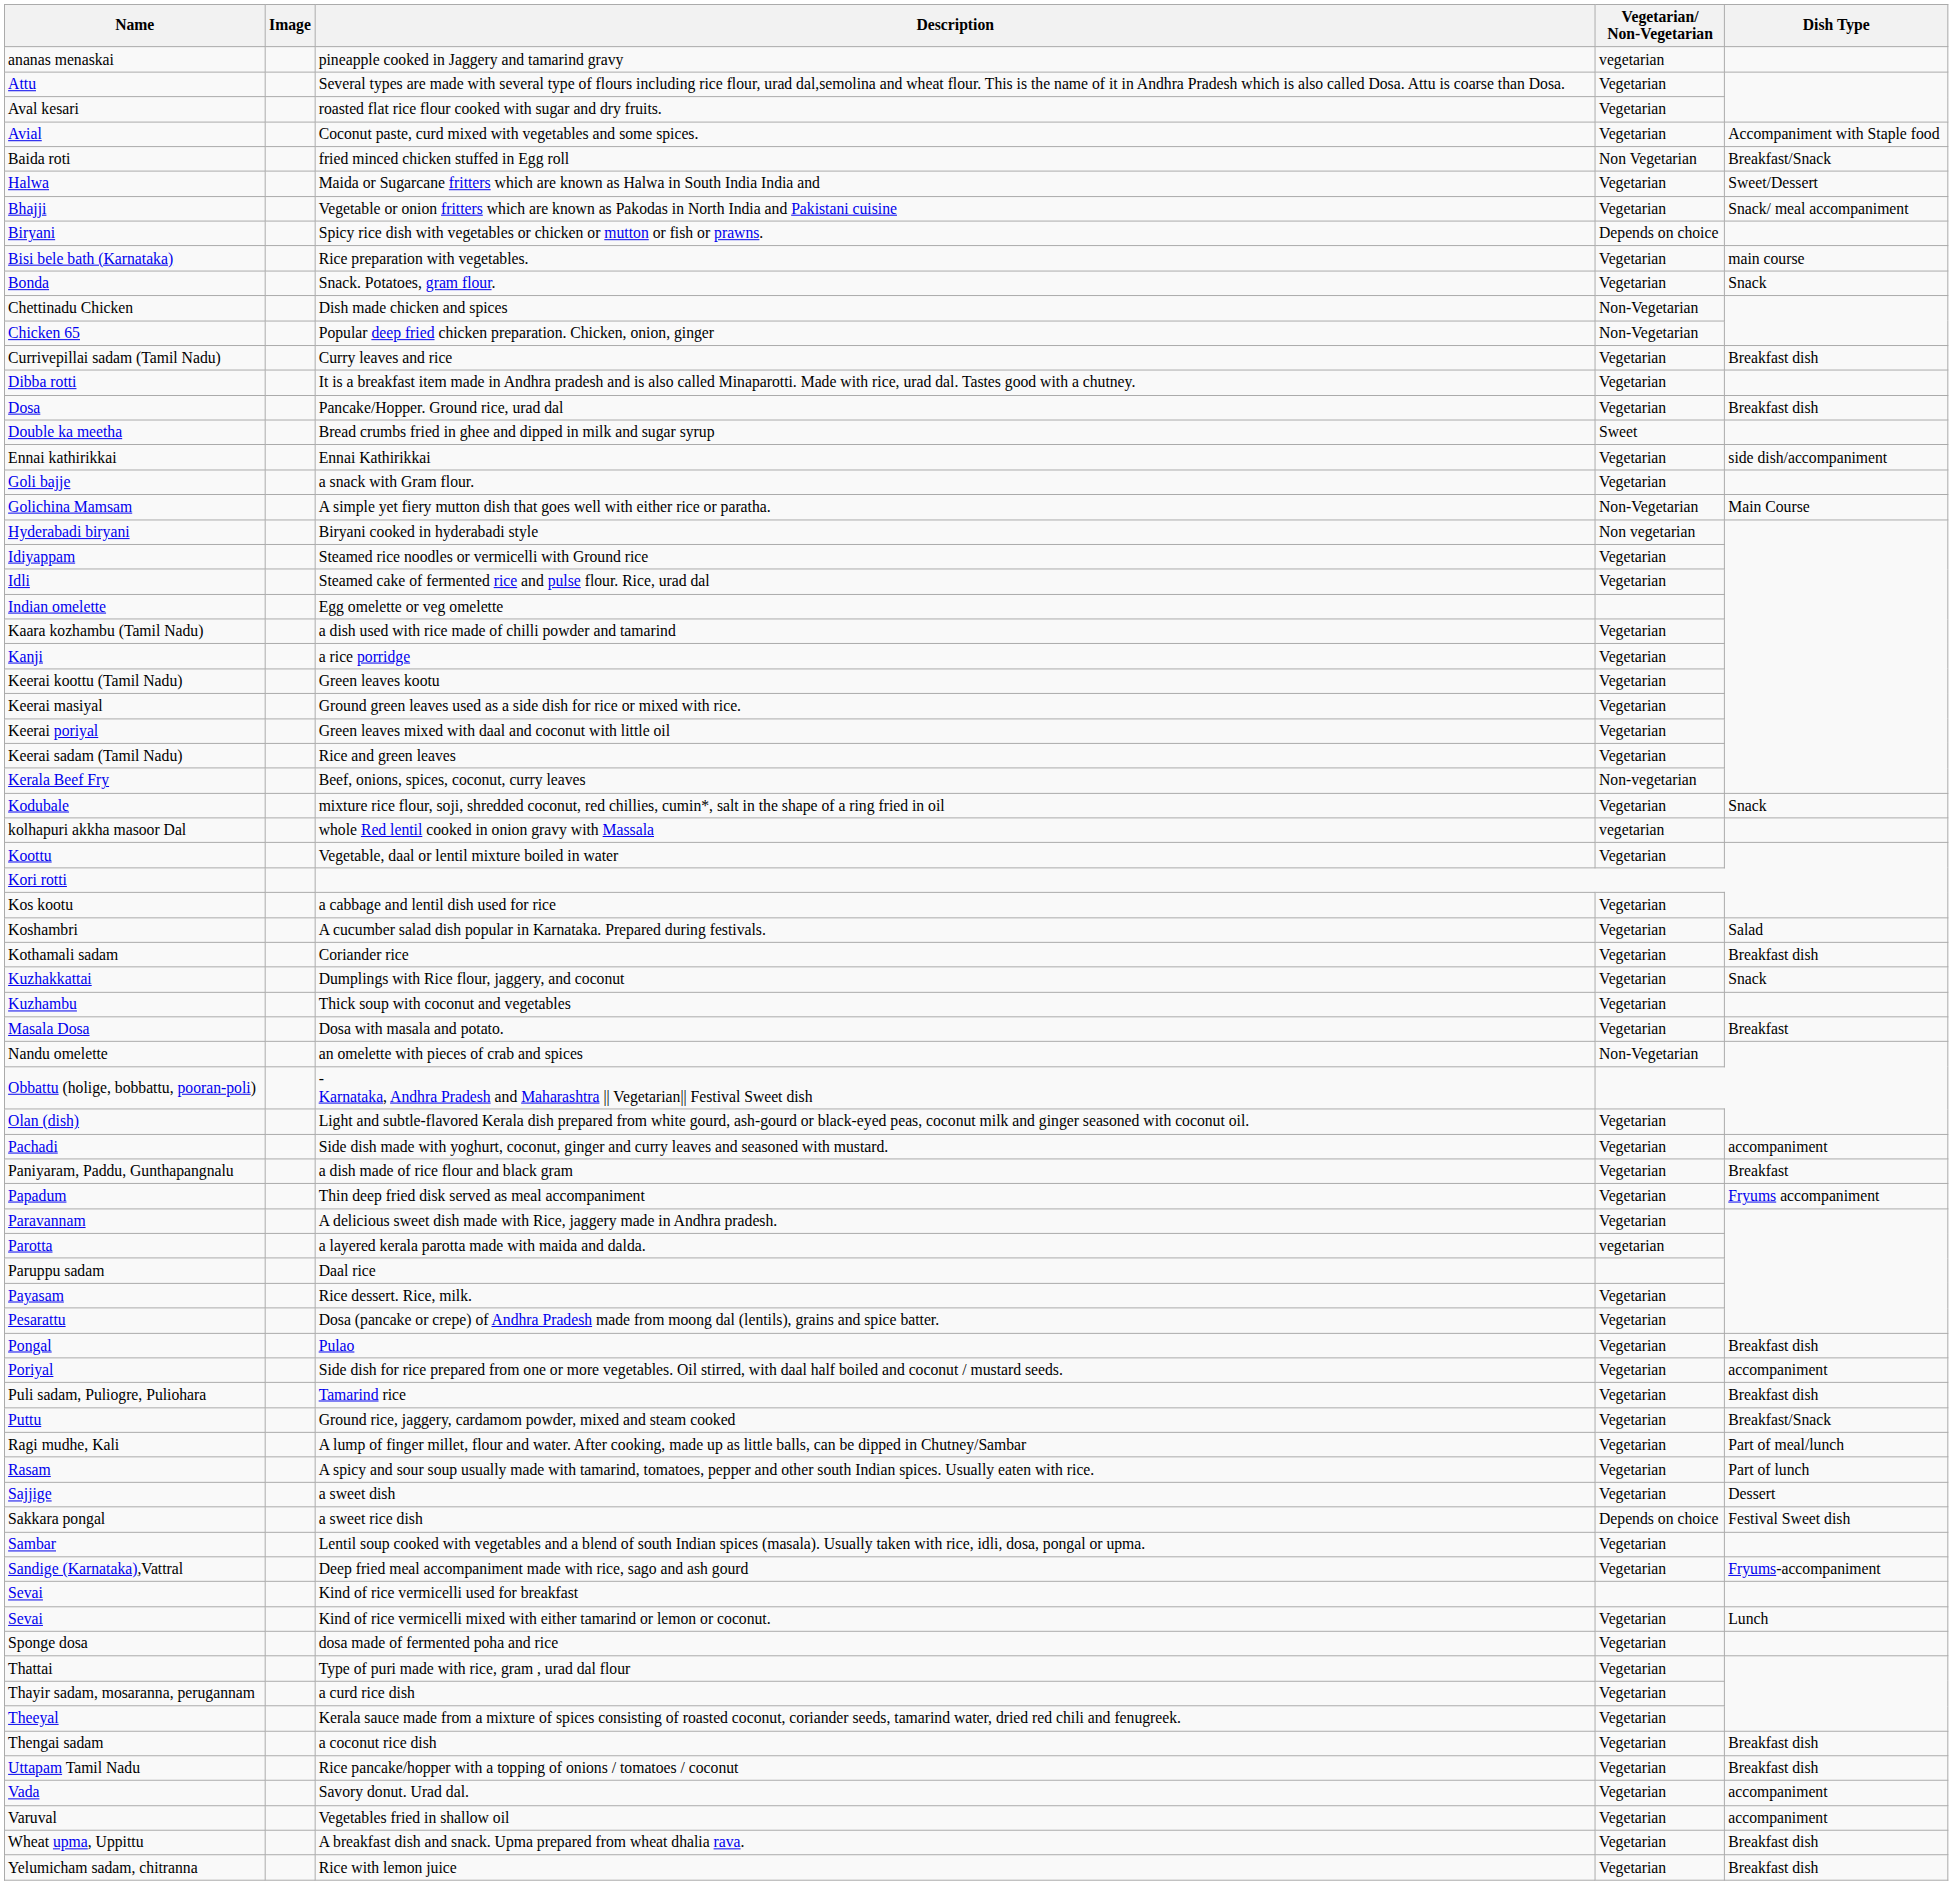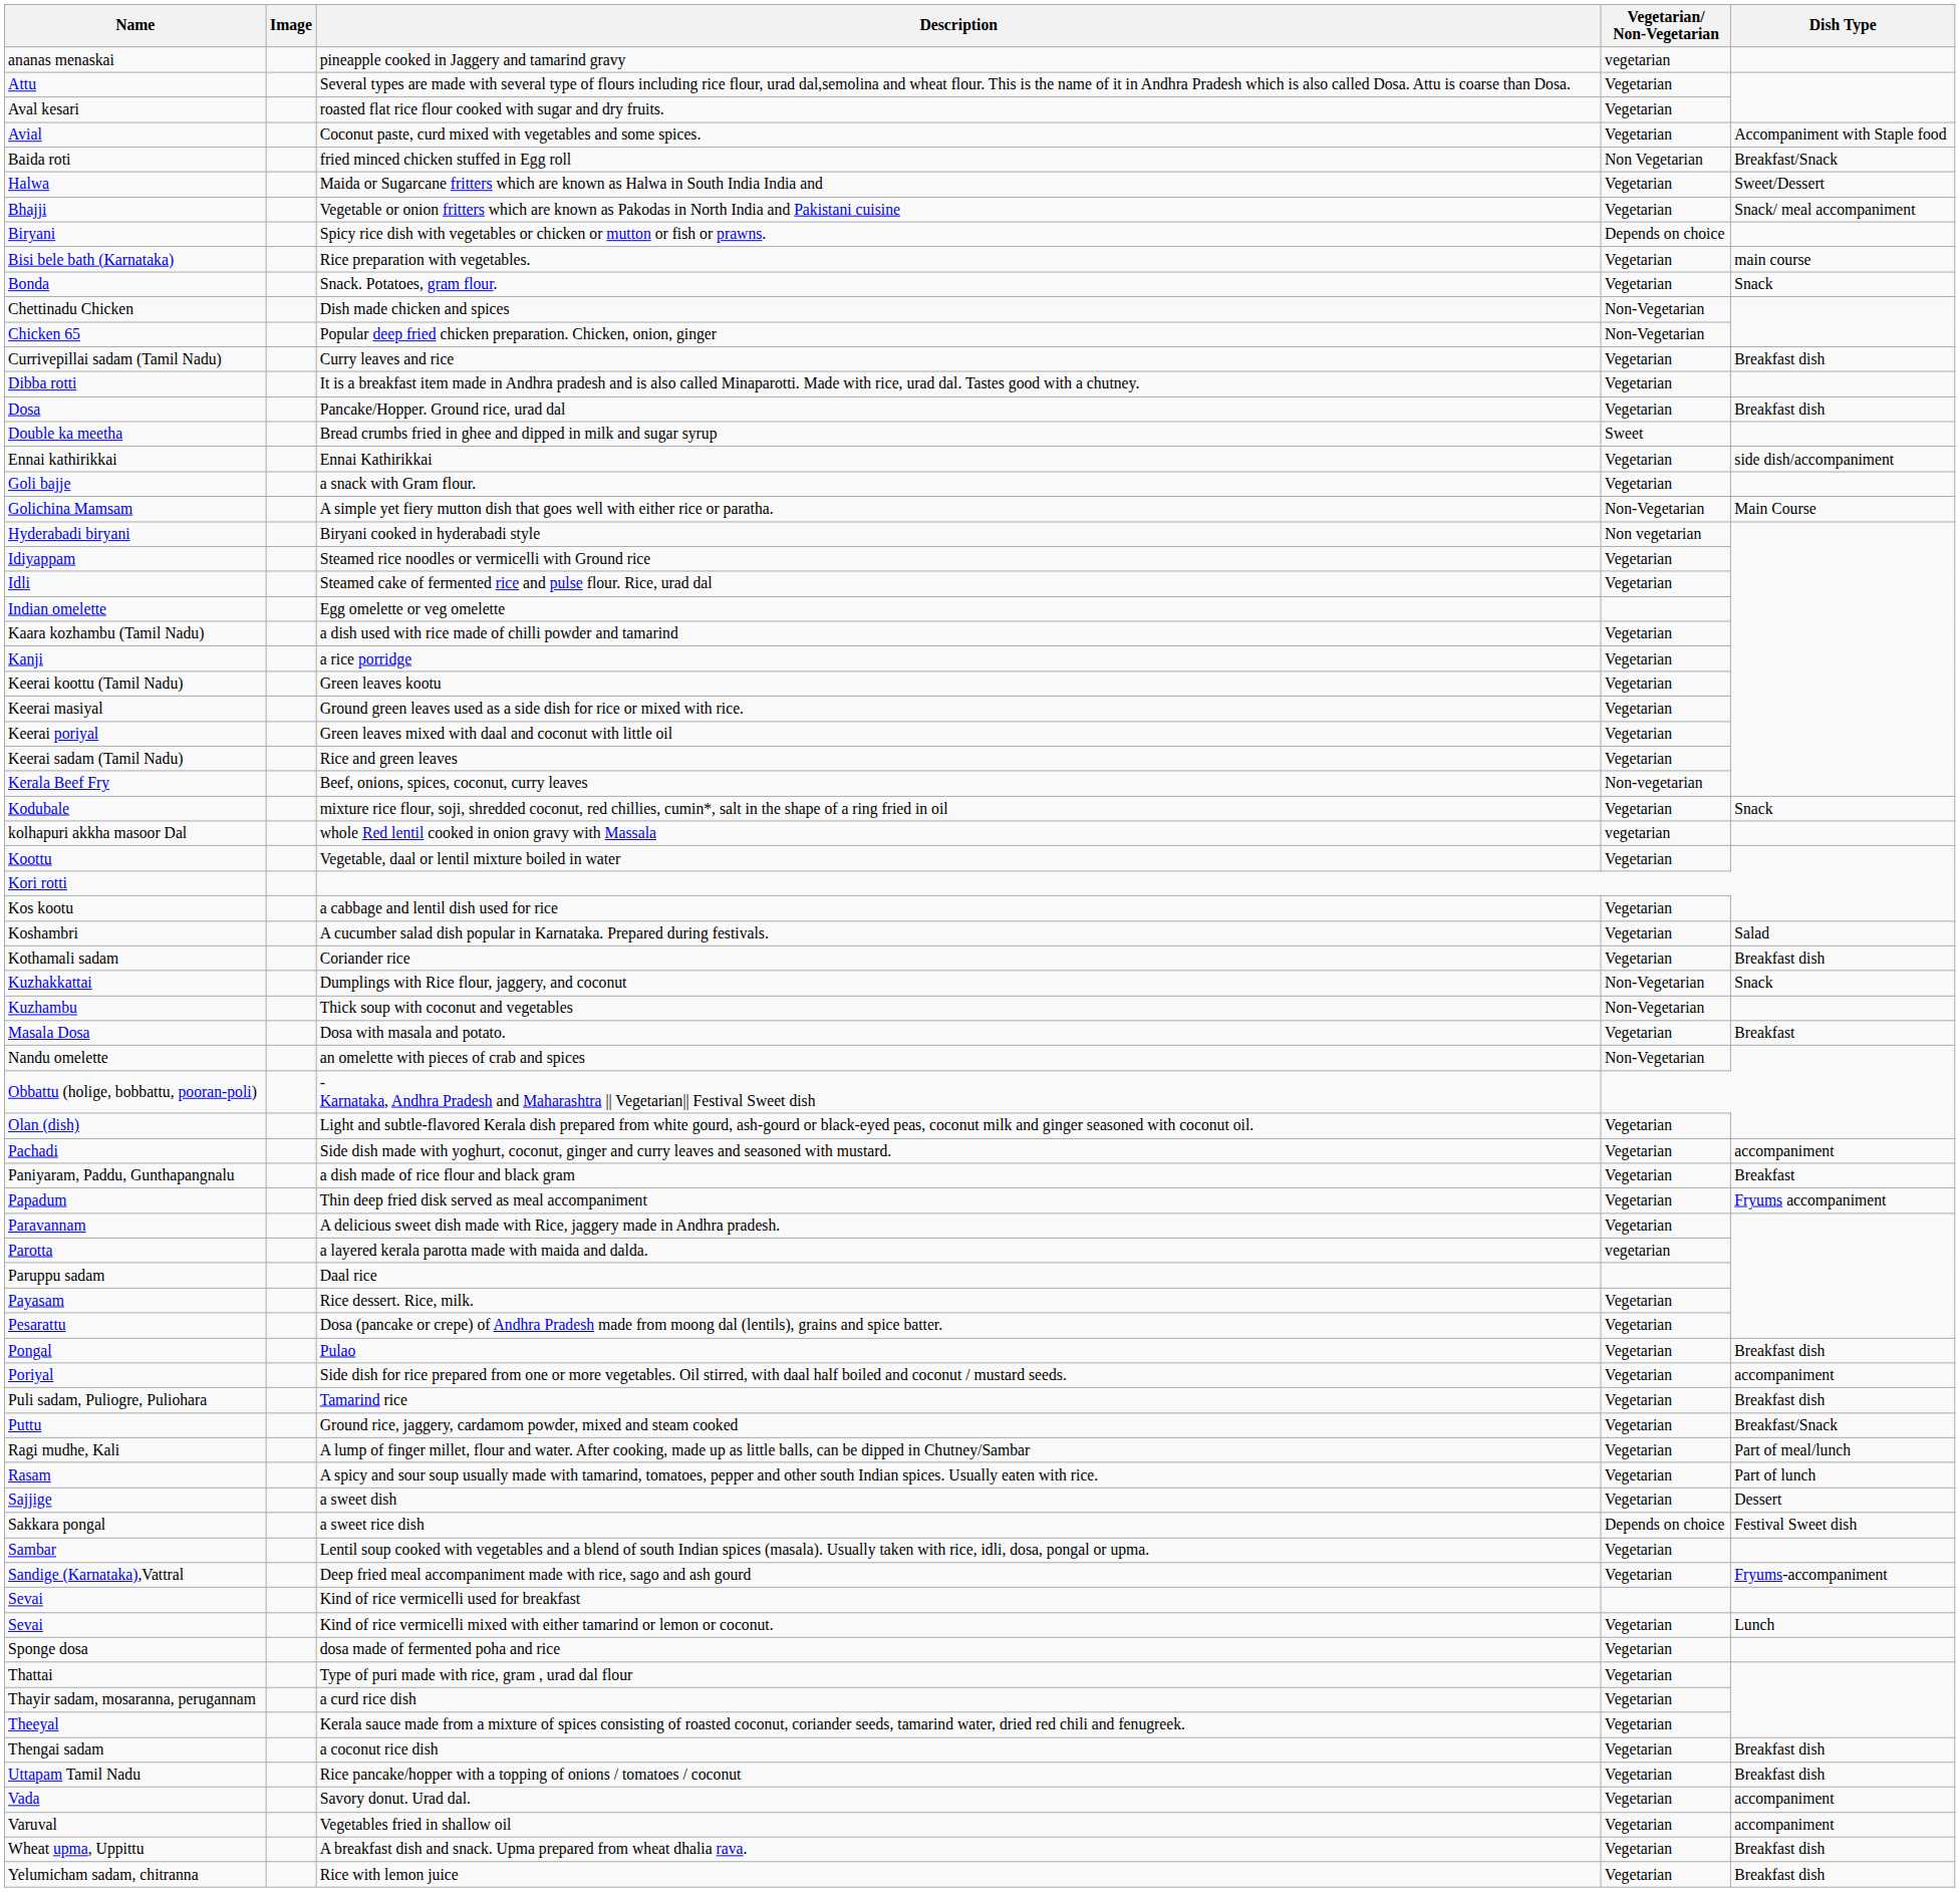Dumplings with Rice flour, jaggery, and coconut | Vegetarian/ Non-Vegetarian: Vegetarian -> Non-Vegetarian
Thick soup with coconut and vegetables | Vegetarian/ Non-Vegetarian: Vegetarian -> Non-Vegetarian
